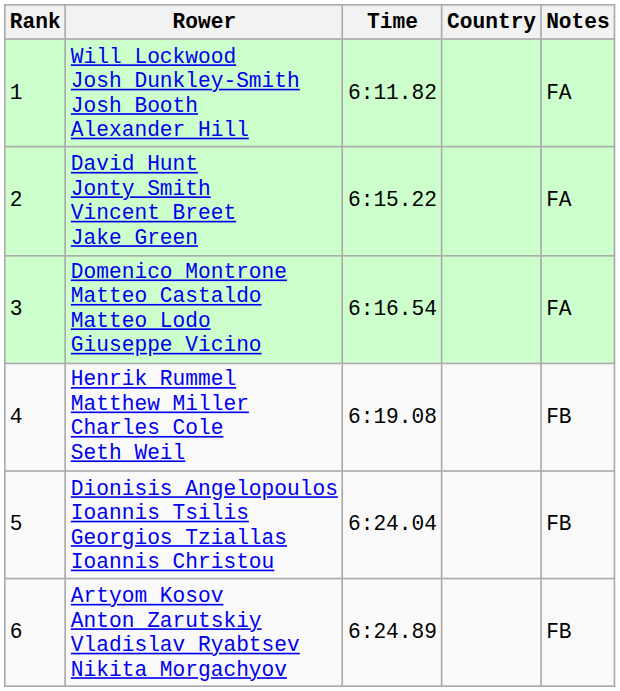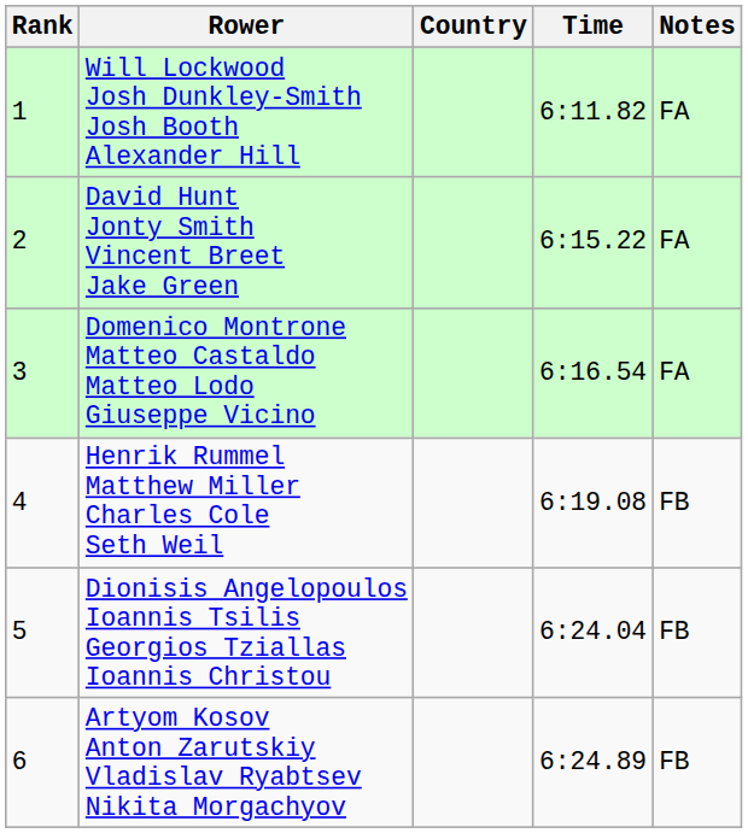columns swapped: Country <-> Time
